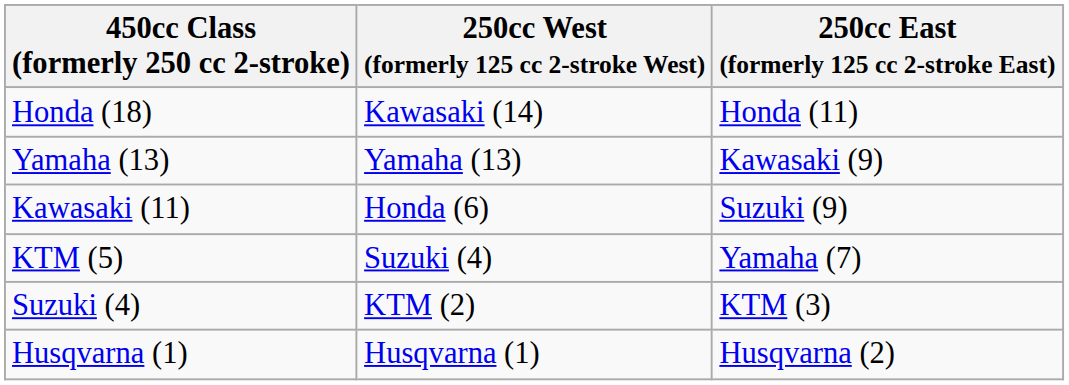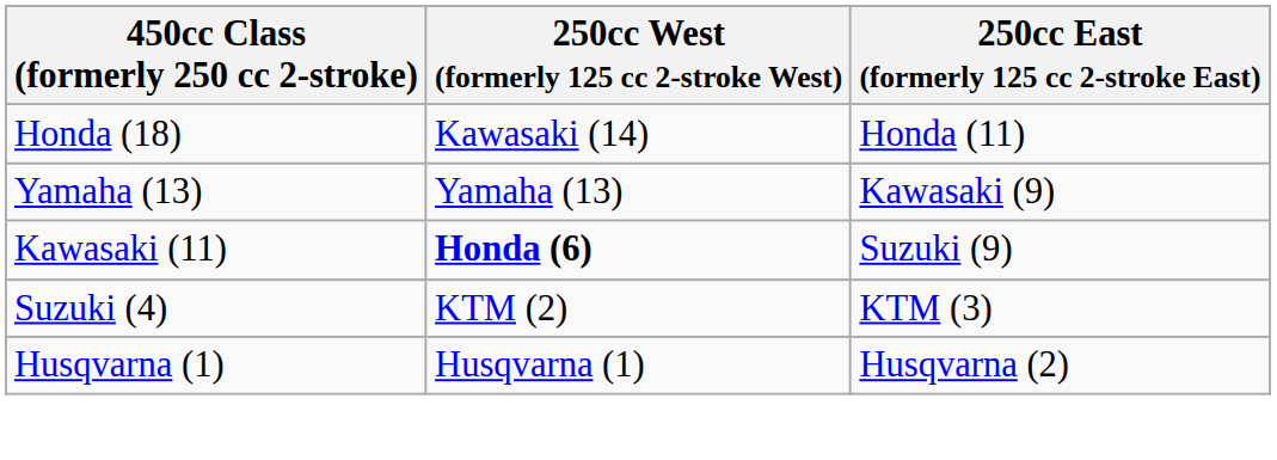Kawasaki (11) | 250cc West (formerly 125 cc 2-stroke West): normal -> bold
- row: KTM (5) | Suzuki (4) | Yamaha (7)
